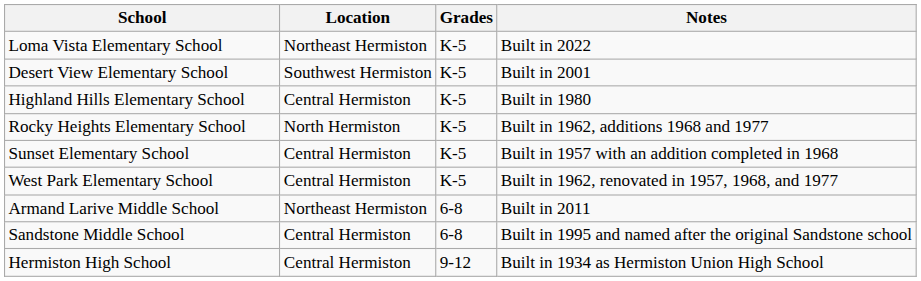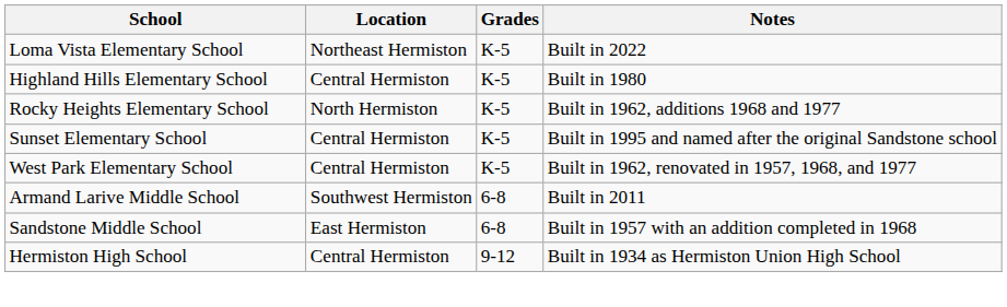- row: Desert View Elementary School | Southwest Hermiston | K-5 | Built in 2001
Sunset Elementary School | Notes: Built in 1957 with an addition completed in 1968 -> Built in 1995 and named after the original Sandstone school
Armand Larive Middle School | Location: Northeast Hermiston -> Southwest Hermiston
Sandstone Middle School | Location: Central Hermiston -> East Hermiston
Sandstone Middle School | Notes: Built in 1995 and named after the original Sandstone school -> Built in 1957 with an addition completed in 1968
